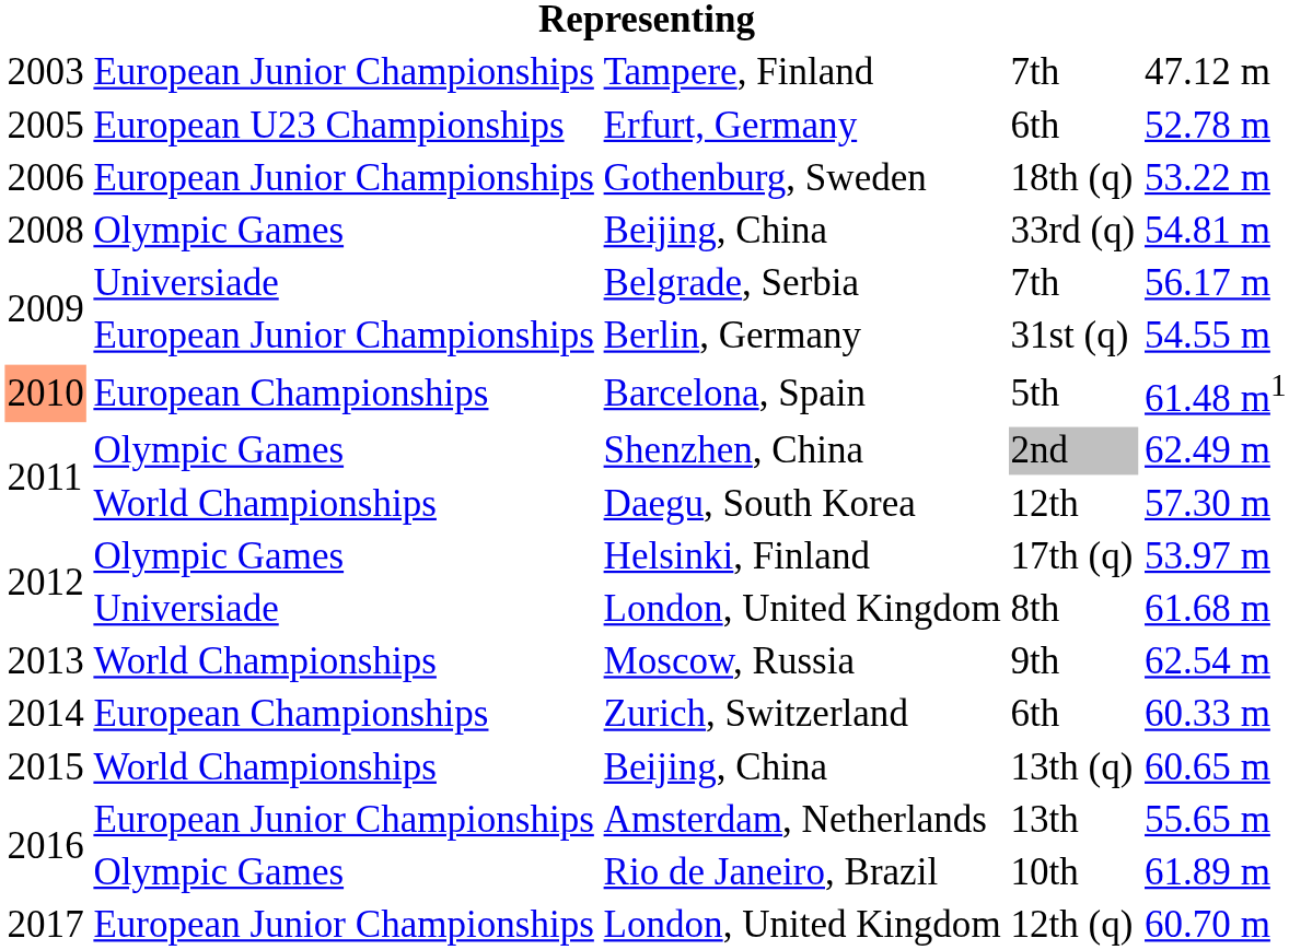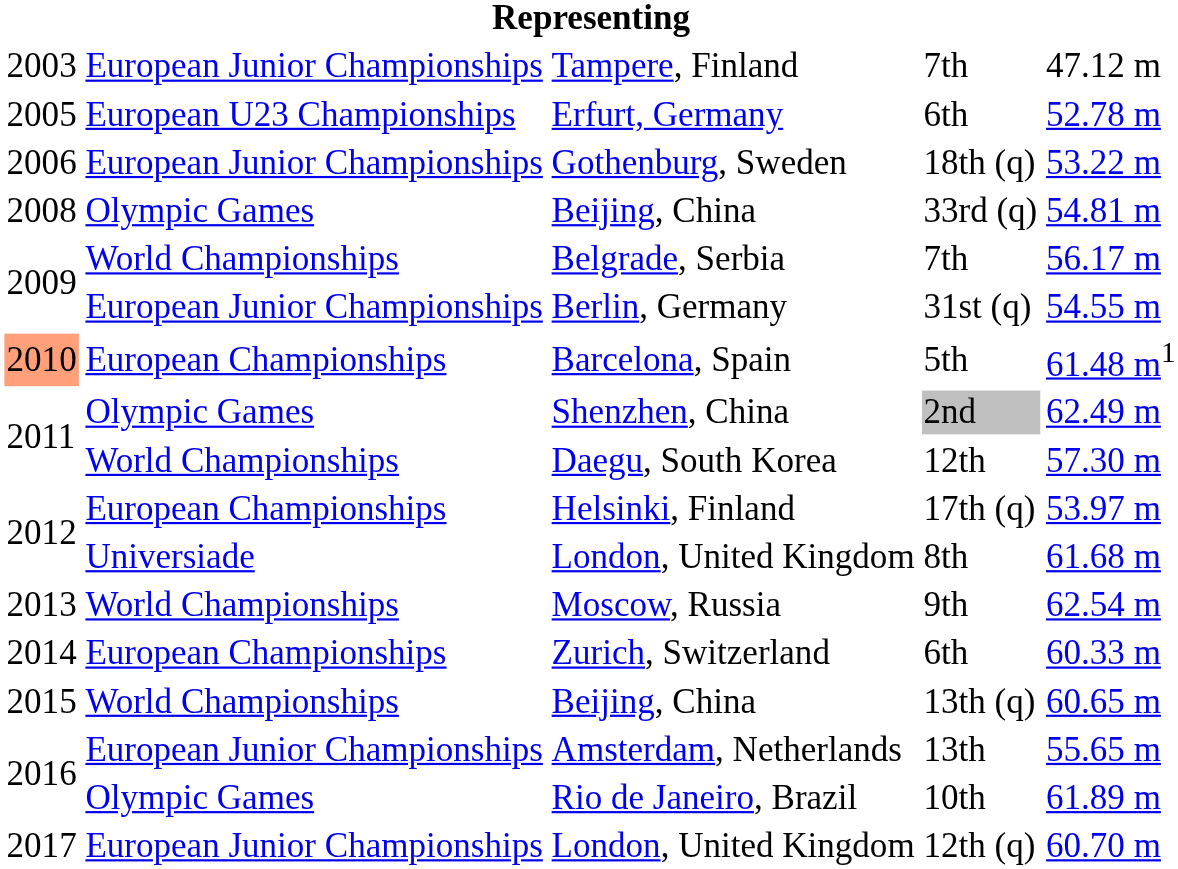Belgrade, Serbia | column 2: Universiade -> World Championships
Helsinki, Finland | column 2: Olympic Games -> European Championships
